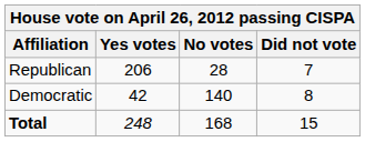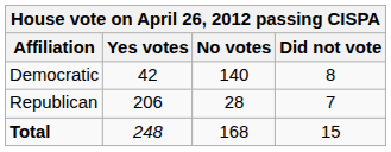rows swapped: Democratic <-> Republican
